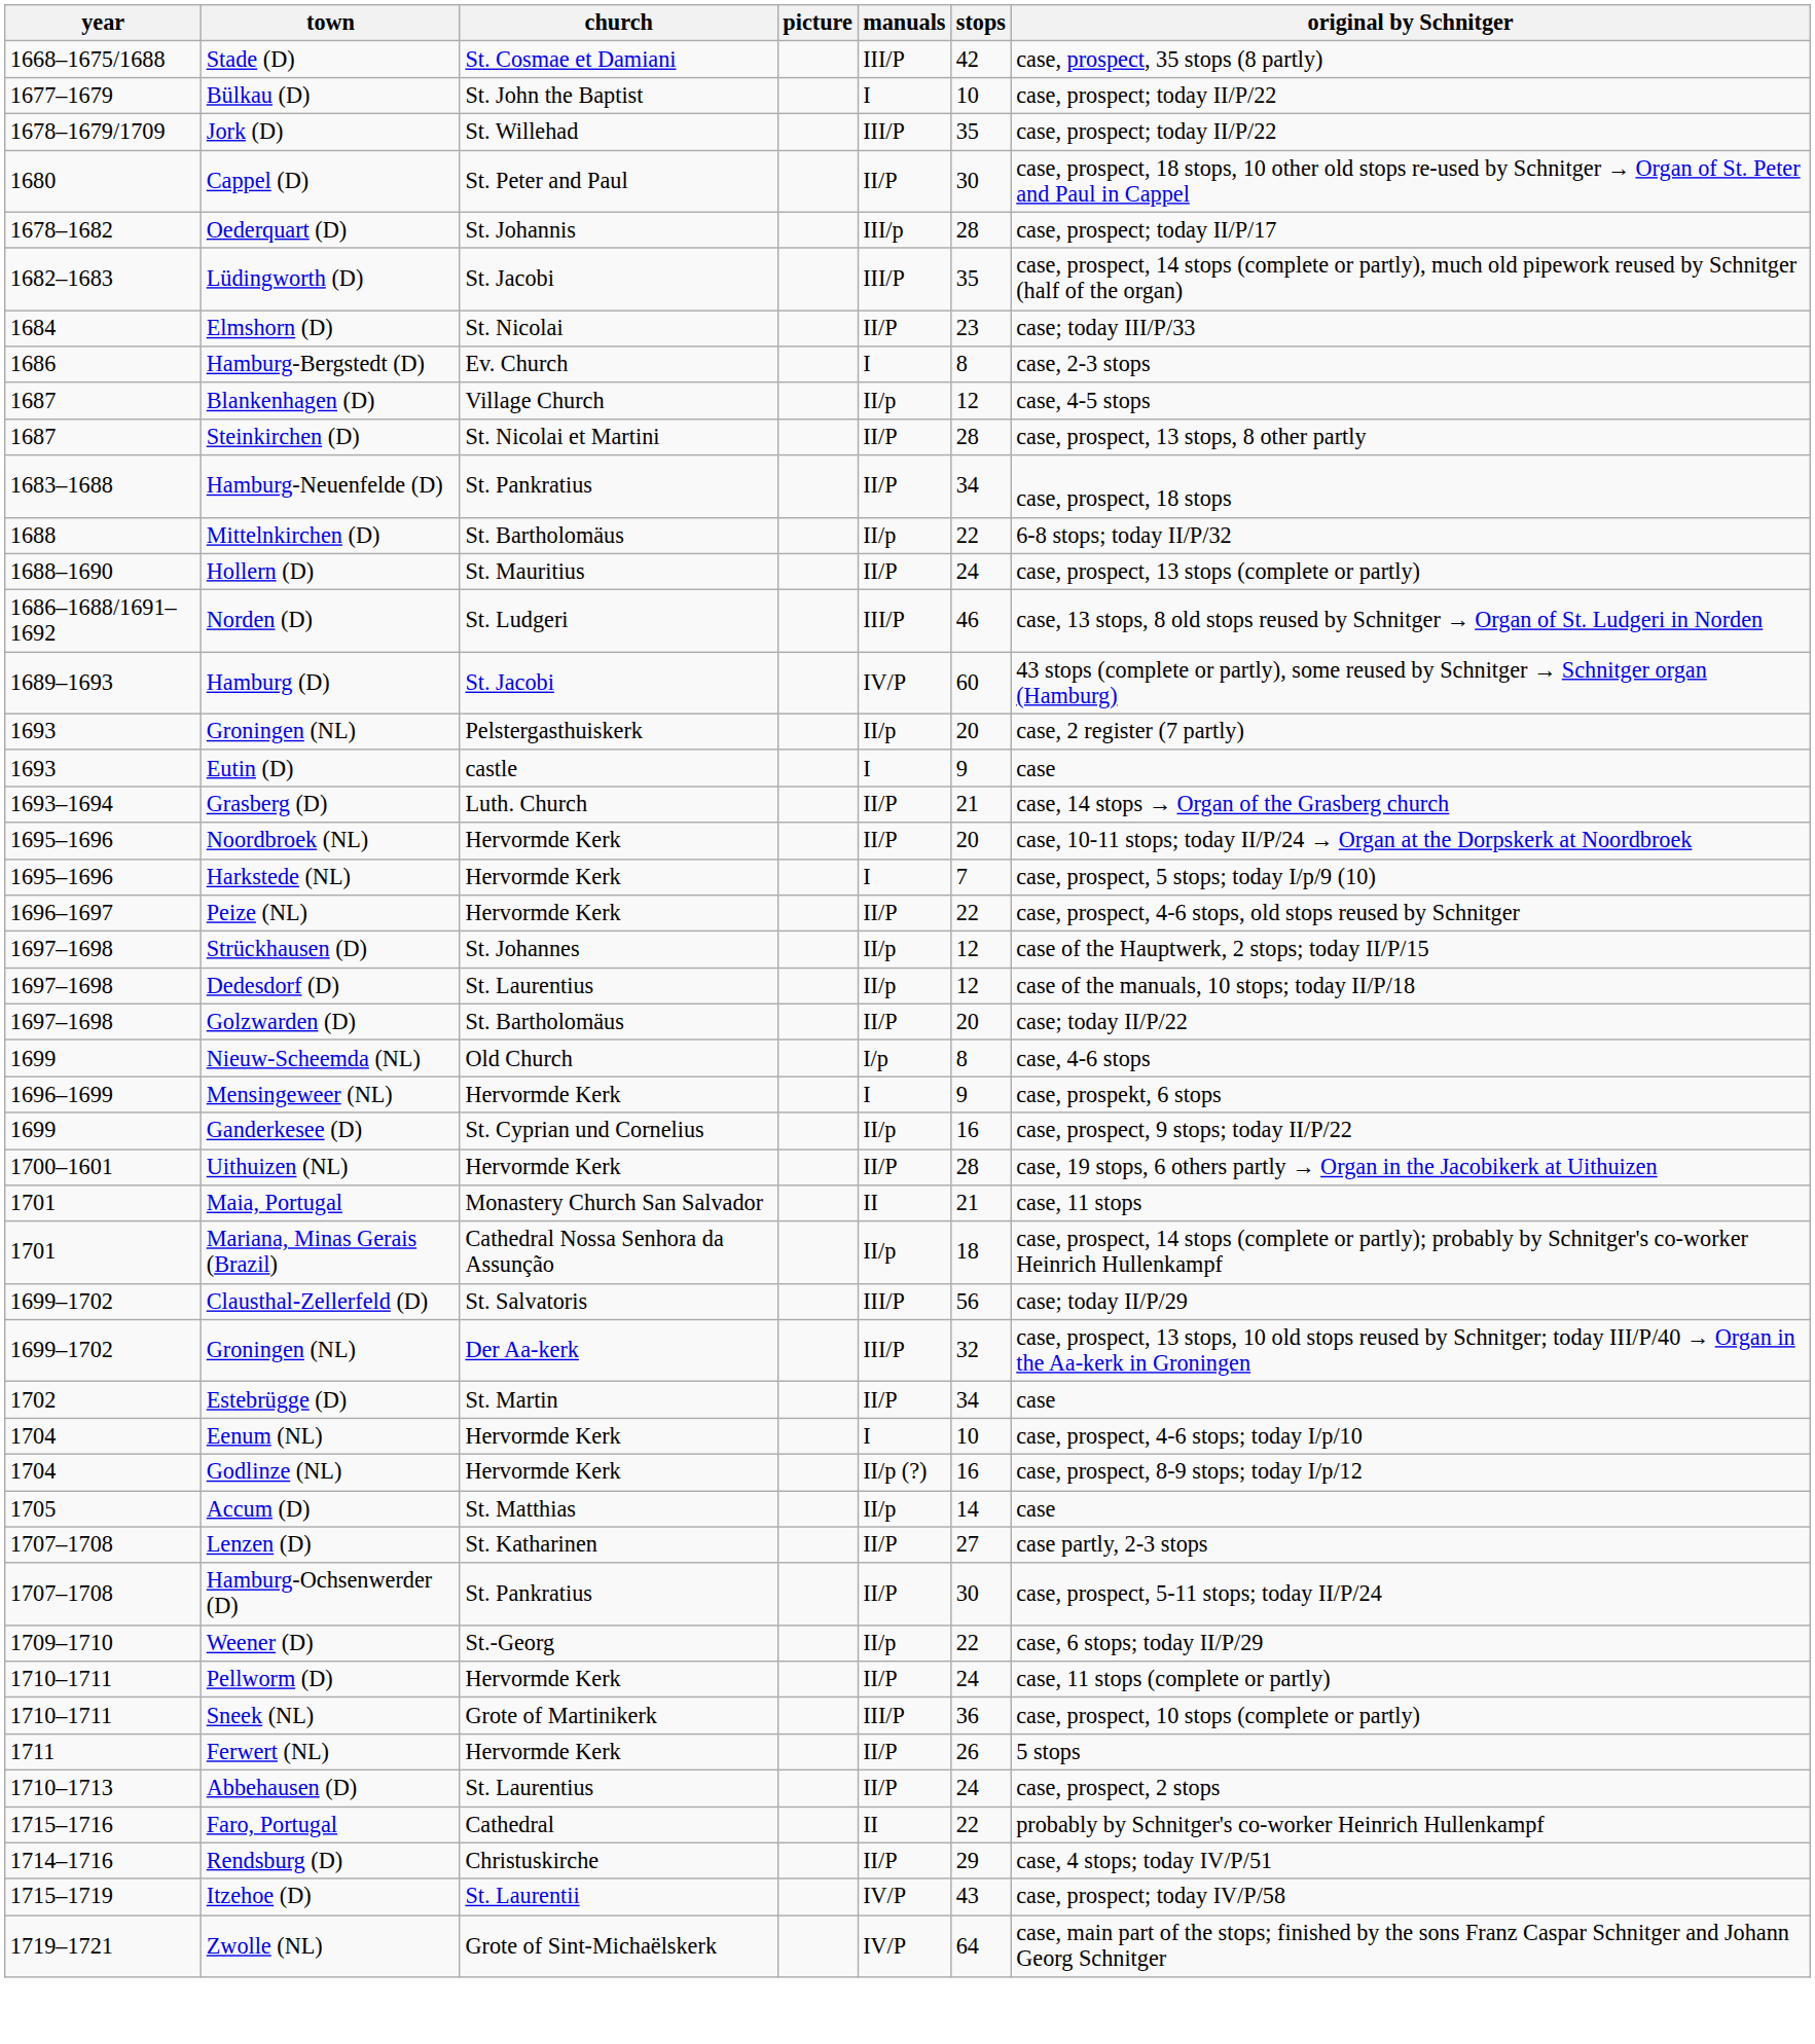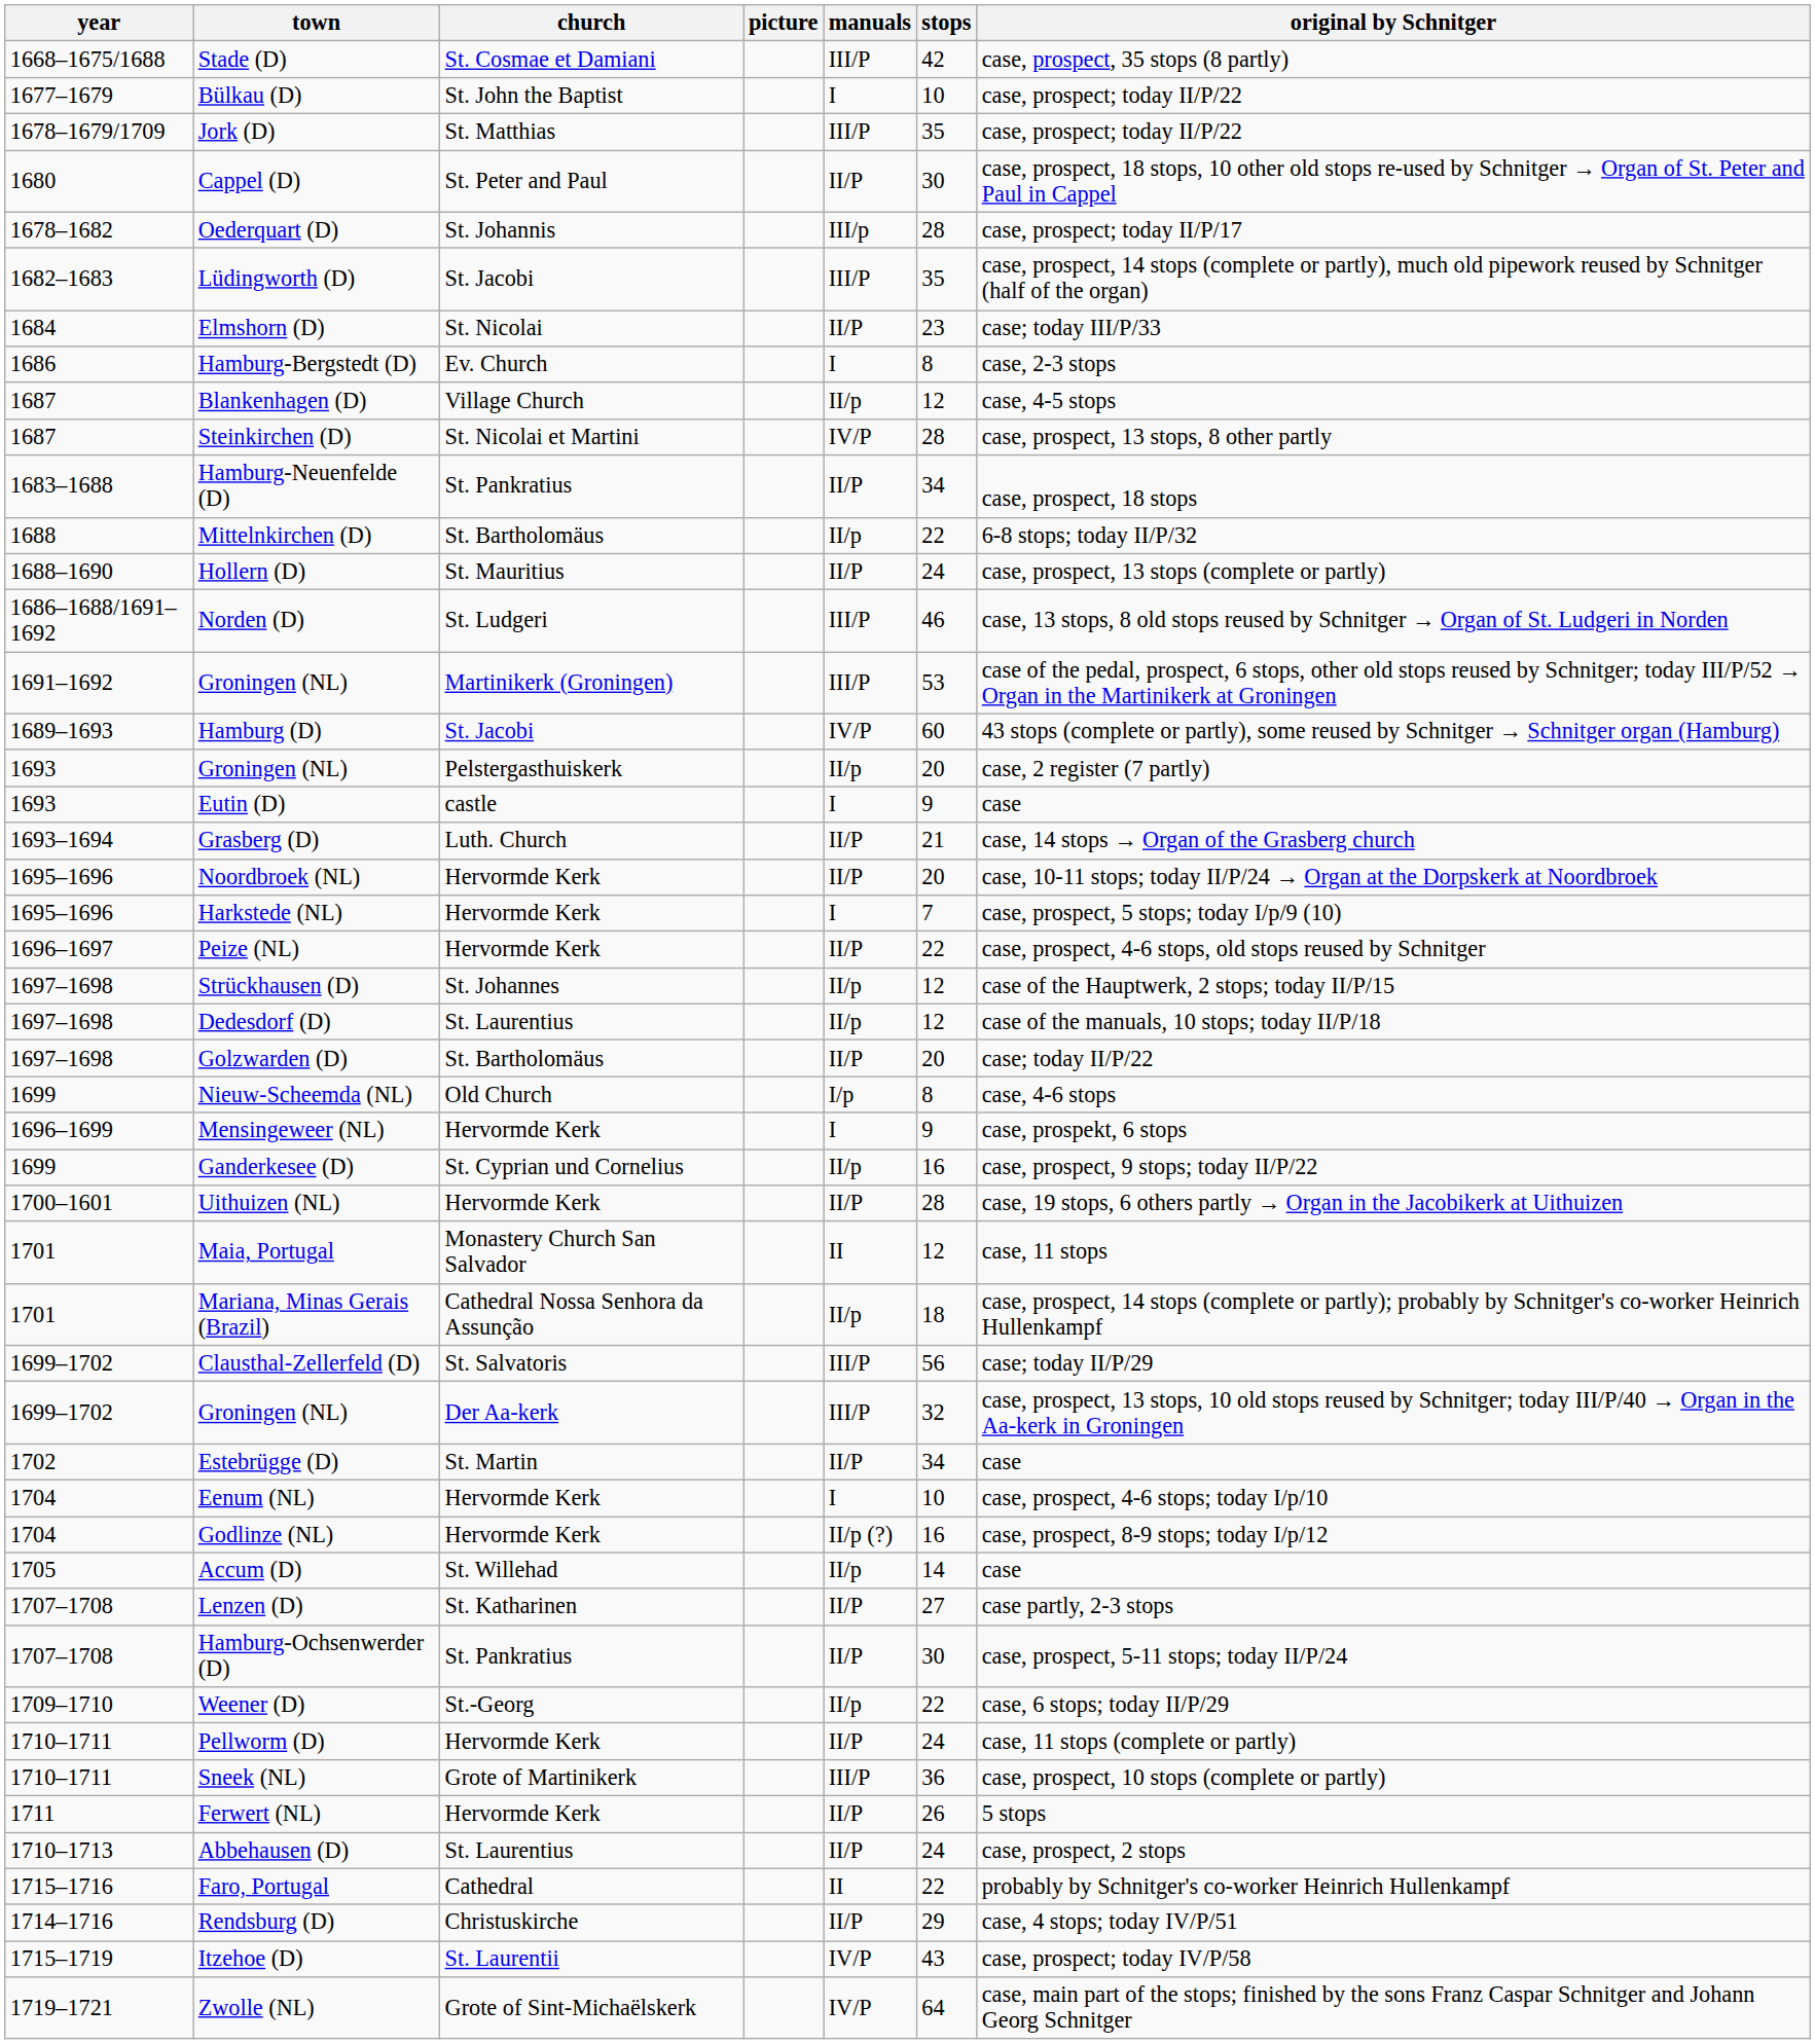Jork (D) | church: St. Willehad -> St. Matthias
Steinkirchen (D) | manuals: II/P -> IV/P
+ row: 1691–1692 | Groningen (NL) | Martinikerk (Groningen) | III/P | 53 | case of the pedal, prospect, 6 stops, other old stops reused by Schnitger; today III/P/52 → Organ in the Martinikerk at Groningen
Maia, Portugal | stops: 21 -> 12
Accum (D) | church: St. Matthias -> St. Willehad
